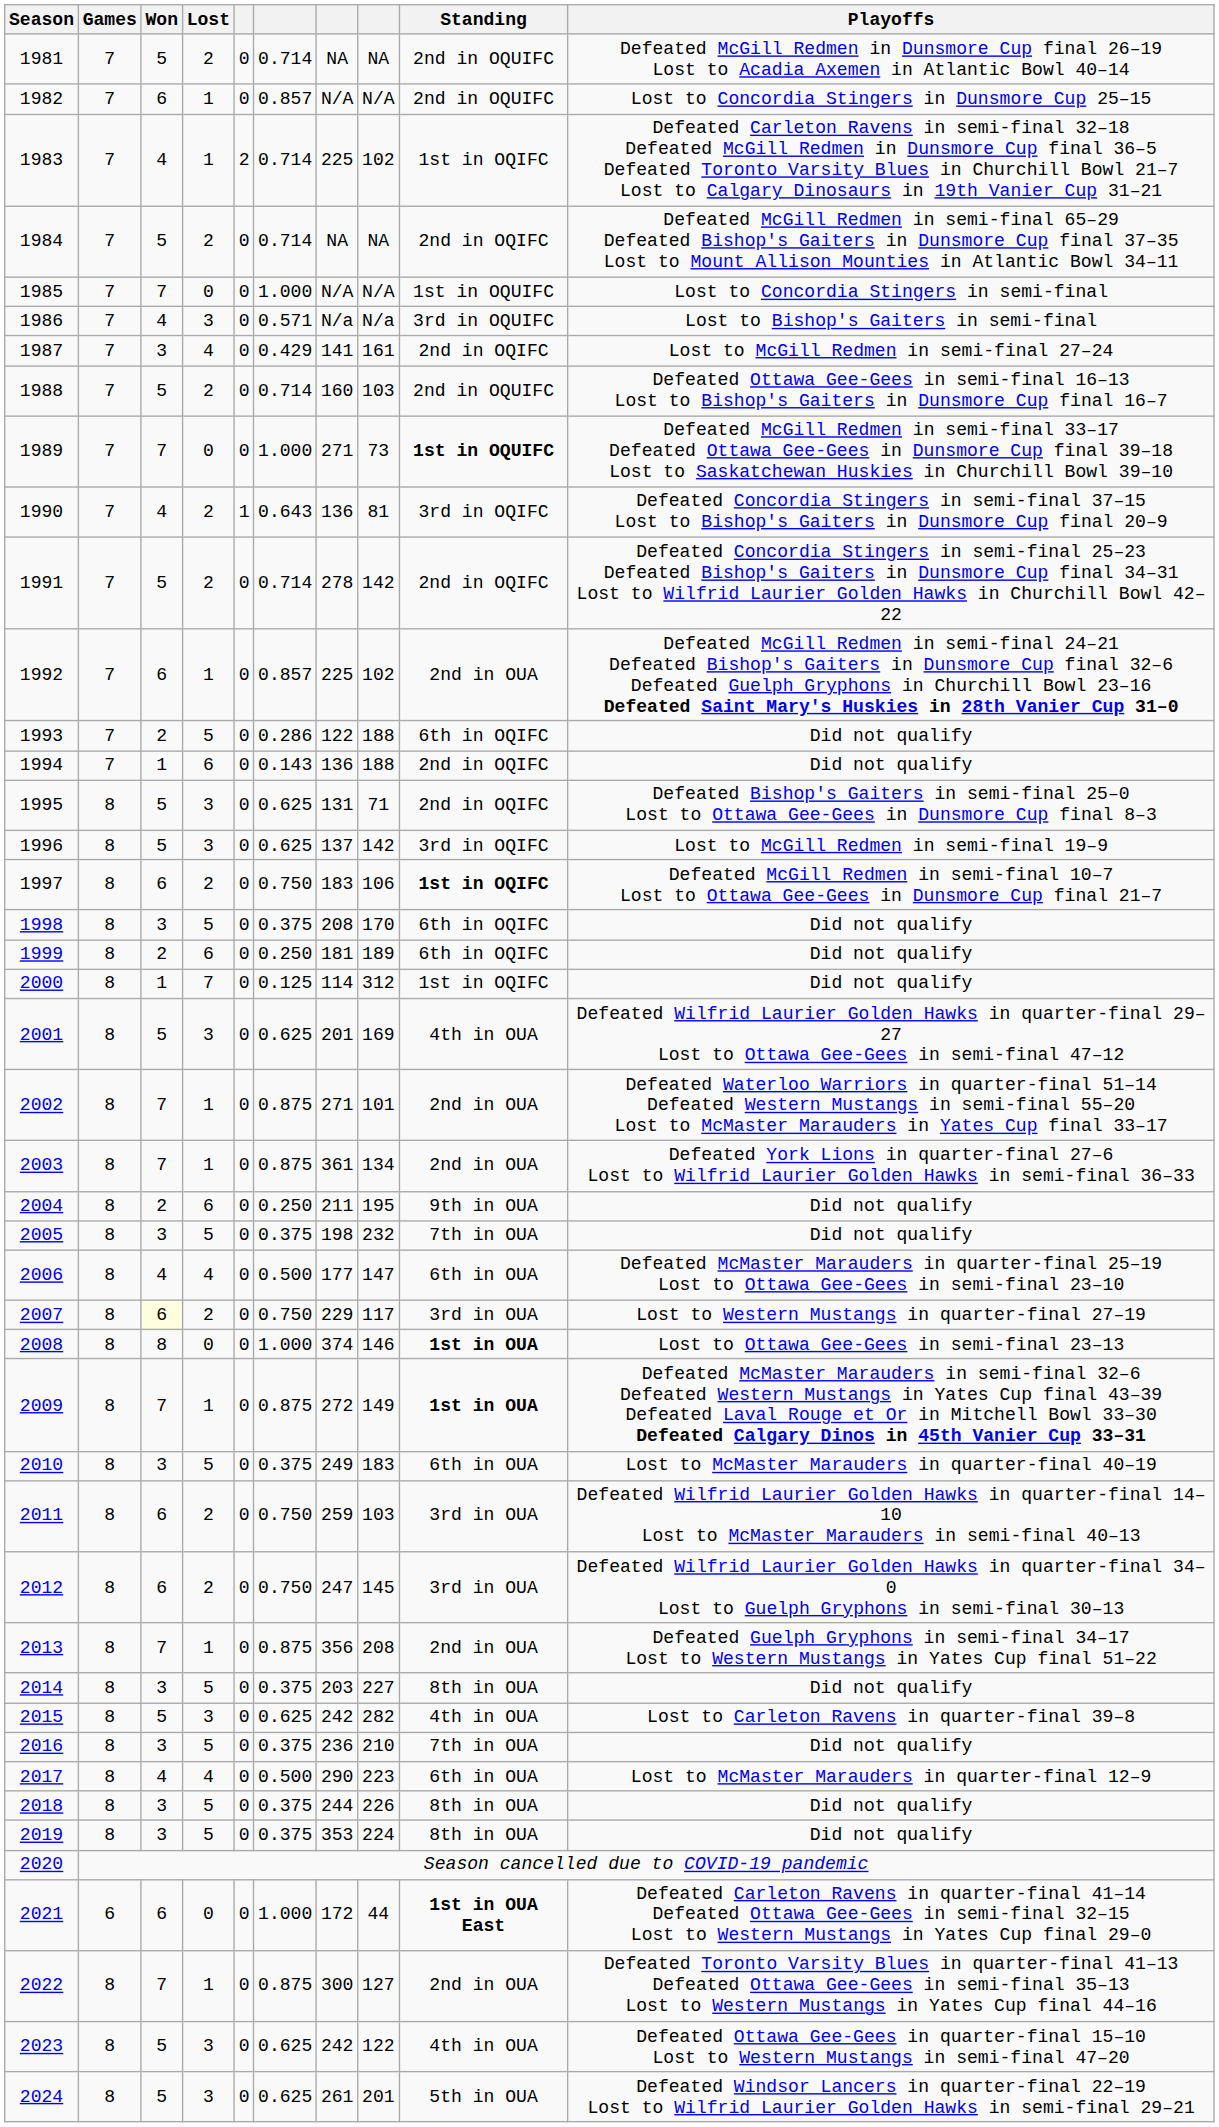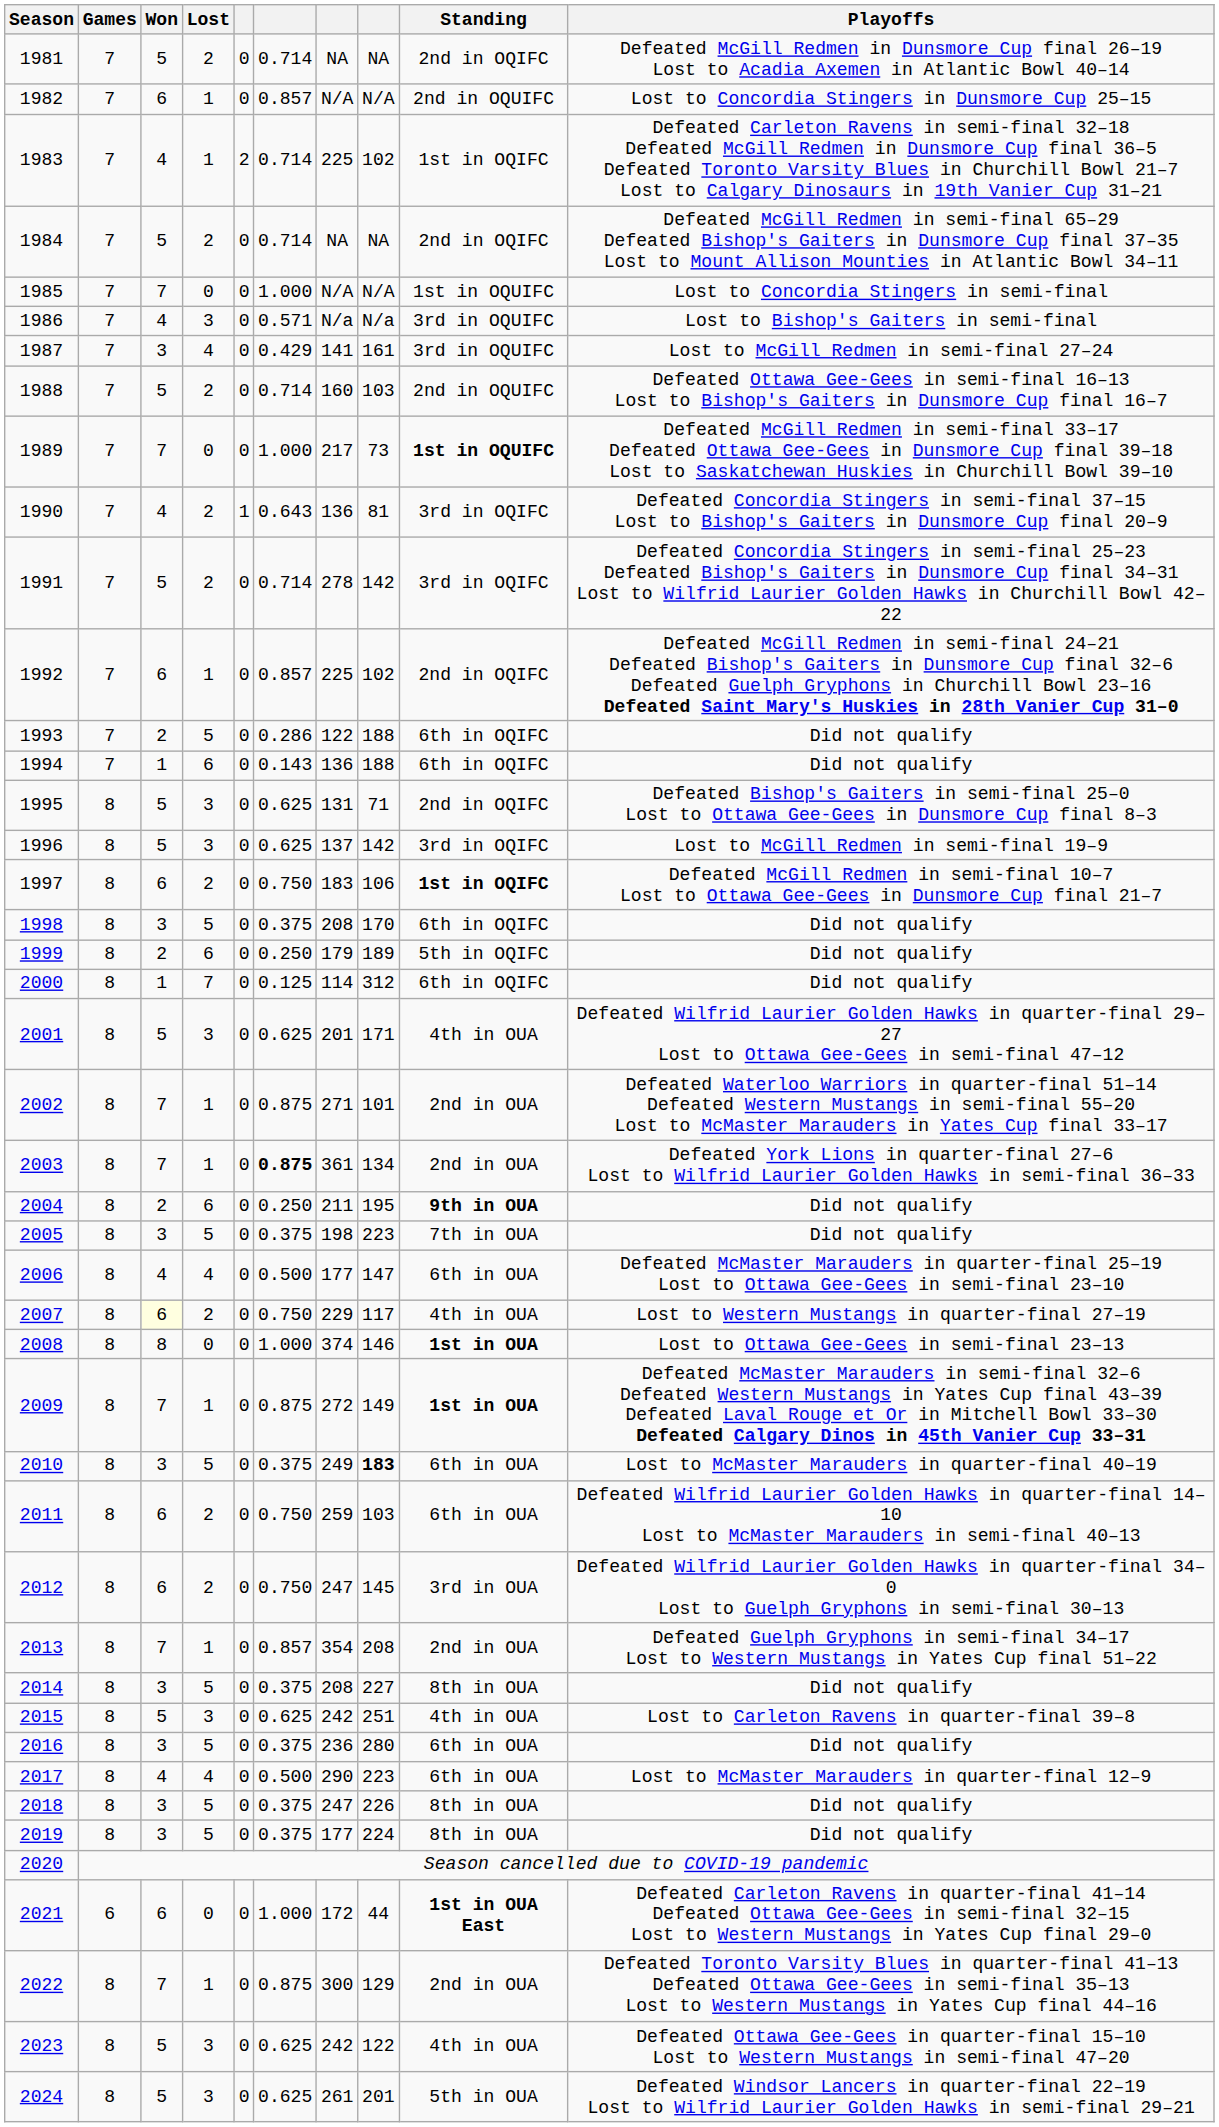1981 | Standing: 2nd in OQUIFC -> 2nd in OQIFC
1987 | Standing: 2nd in OQIFC -> 3rd in OQUIFC
1989 | column 7: 271 -> 217
1991 | Standing: 2nd in OQIFC -> 3rd in OQIFC
1992 | Standing: 2nd in OUA -> 2nd in OQIFC
1994 | Standing: 2nd in OQIFC -> 6th in OQIFC
1999 | column 7: 181 -> 179
1999 | Standing: 6th in OQIFC -> 5th in OQIFC
2000 | Standing: 1st in OQIFC -> 6th in OQIFC
2001 | column 8: 169 -> 171
2003 | column 6: normal -> bold
2004 | Standing: normal -> bold
2005 | column 8: 232 -> 223
2007 | Standing: 3rd in OUA -> 4th in OUA
2010 | column 8: normal -> bold
2011 | Standing: 3rd in OUA -> 6th in OUA
2013 | column 6: 0.875 -> 0.857
2013 | column 7: 356 -> 354
2014 | column 7: 203 -> 208
2015 | column 8: 282 -> 251
2016 | column 8: 210 -> 280
2016 | Standing: 7th in OUA -> 6th in OUA
2018 | column 7: 244 -> 247
2019 | column 7: 353 -> 177
2022 | column 8: 127 -> 129
